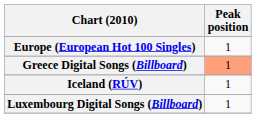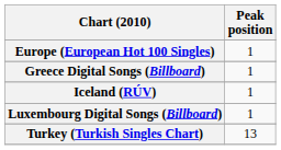Greece Digital Songs (Billboard) | Peak position: lightsalmon background -> no background
+ row: Turkey (Turkish Singles Chart) | 13
